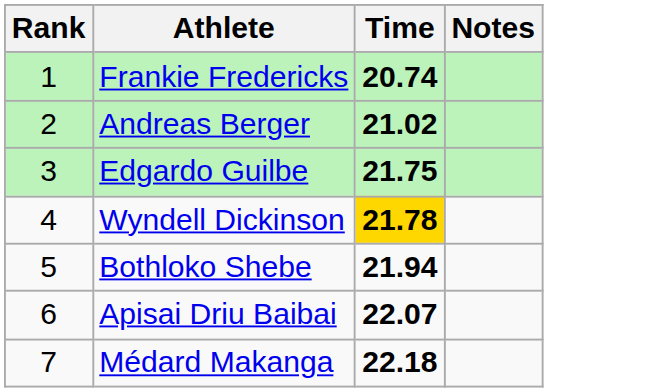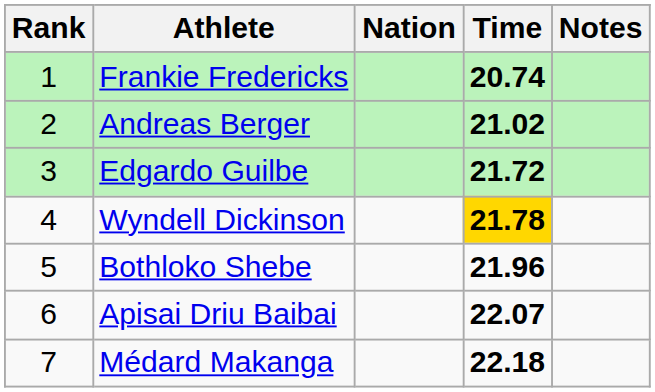+ column: Nation
Edgardo Guilbe | Time: 21.75 -> 21.72
Bothloko Shebe | Time: 21.94 -> 21.96
